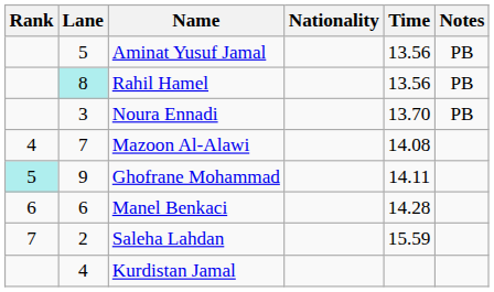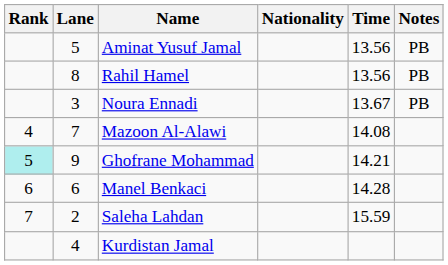Rahil Hamel | Lane: paleturquoise background -> no background
Noura Ennadi | Time: 13.70 -> 13.67
Ghofrane Mohammad | Time: 14.11 -> 14.21
